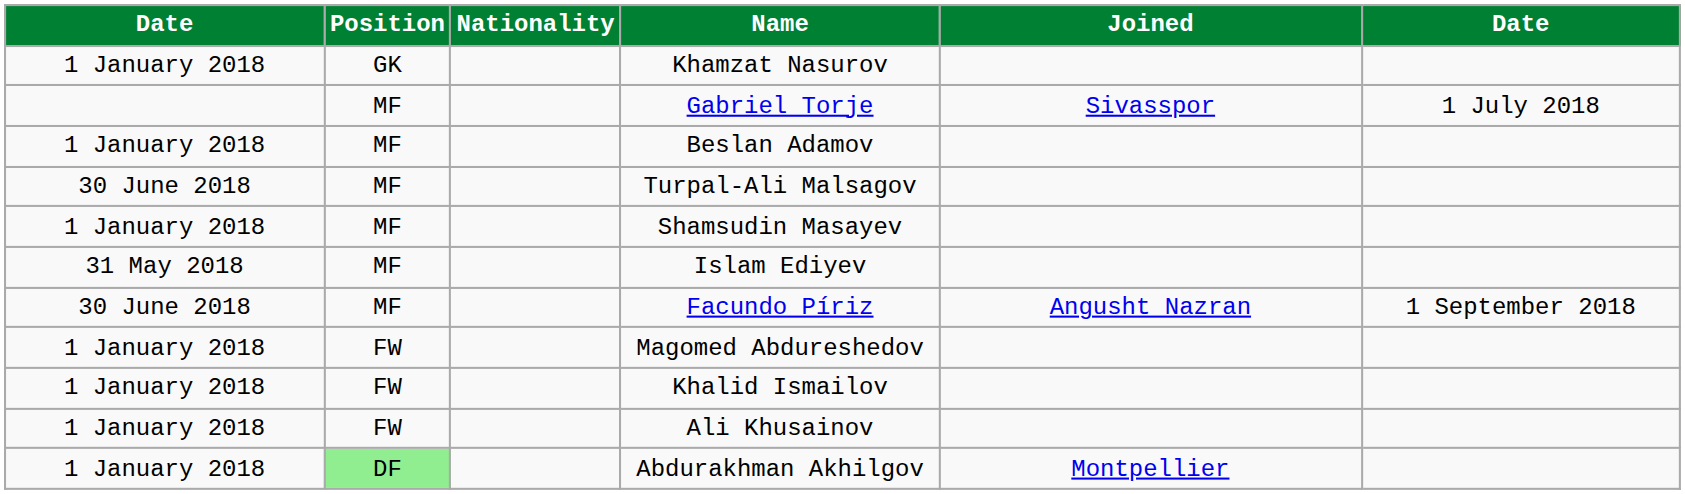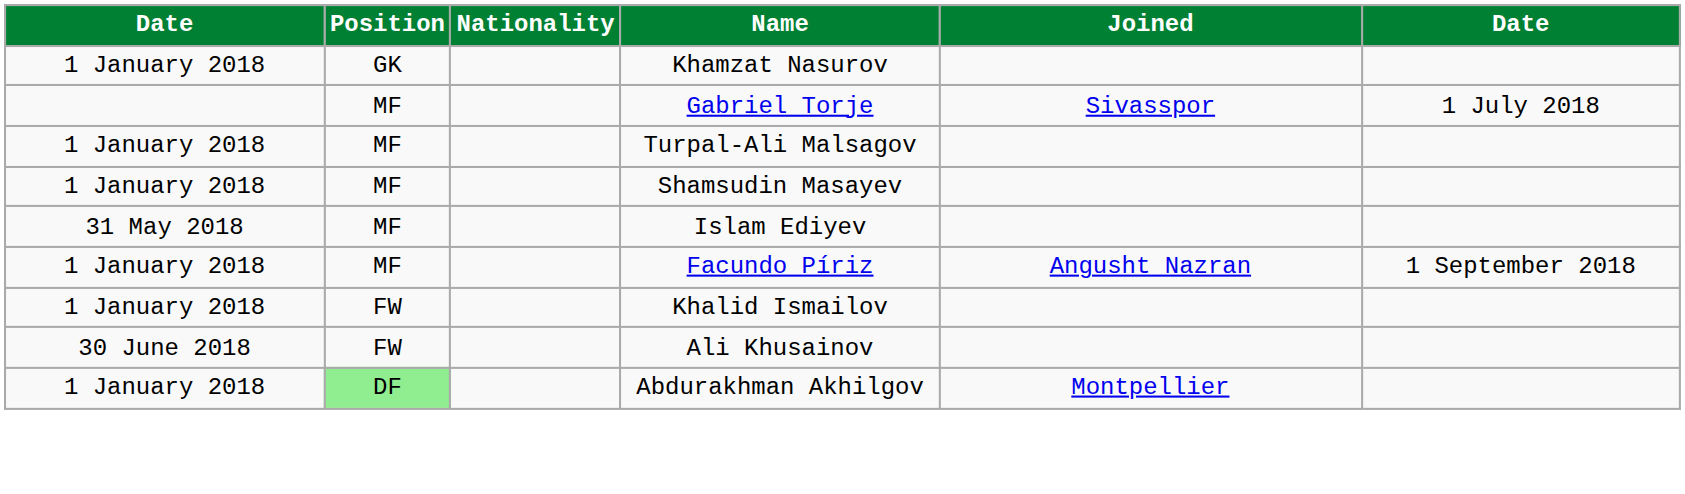- row: 1 January 2018 | MF | Beslan Adamov
Turpal-Ali Malsagov | column 1: 30 June 2018 -> 1 January 2018
Facundo Píriz | column 1: 30 June 2018 -> 1 January 2018
- row: 1 January 2018 | FW | Magomed Abdureshedov
Ali Khusainov | column 1: 1 January 2018 -> 30 June 2018
